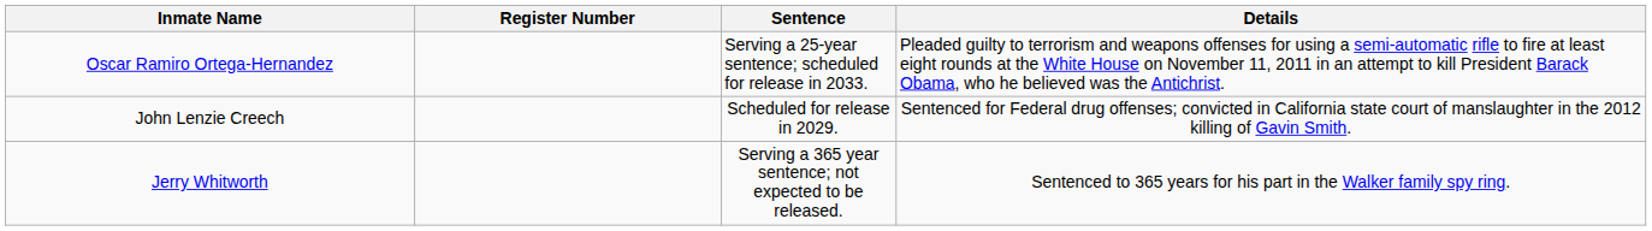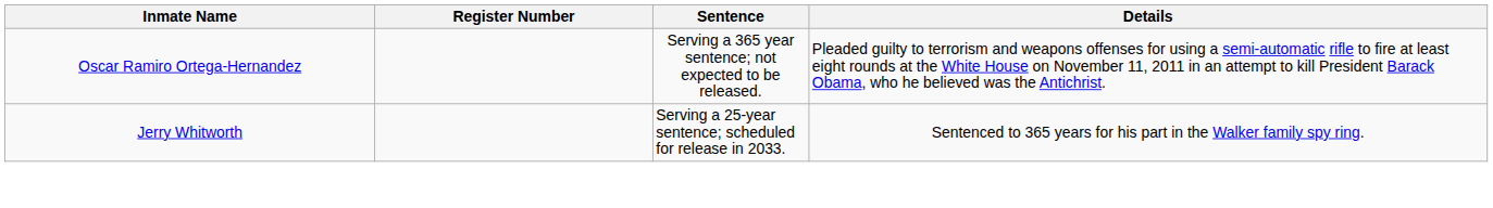Oscar Ramiro Ortega-Hernandez | Sentence: Serving a 25-year sentence; scheduled for release in 2033. -> Serving a 365 year sentence; not expected to be released.
- row: John Lenzie Creech | Scheduled for release in 2029. | Sentenced for Federal drug offenses; convicted in California state court of manslaughter in the 2012 killing of Gavin Smith.
Jerry Whitworth | Sentence: Serving a 365 year sentence; not expected to be released. -> Serving a 25-year sentence; scheduled for release in 2033.
